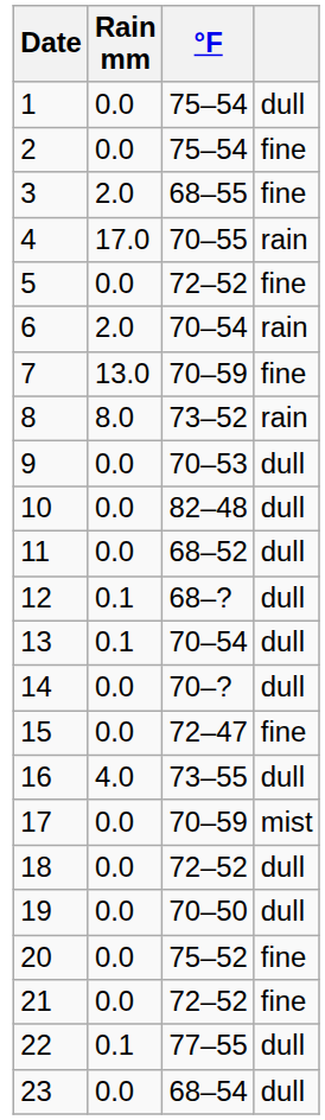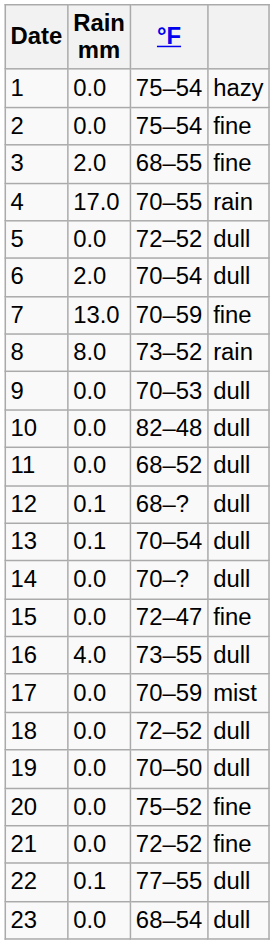1 | column 4: dull -> hazy
5 | column 4: fine -> dull
6 | column 4: rain -> dull
